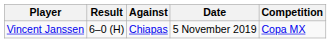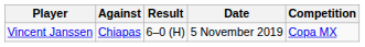columns swapped: Against <-> Result
